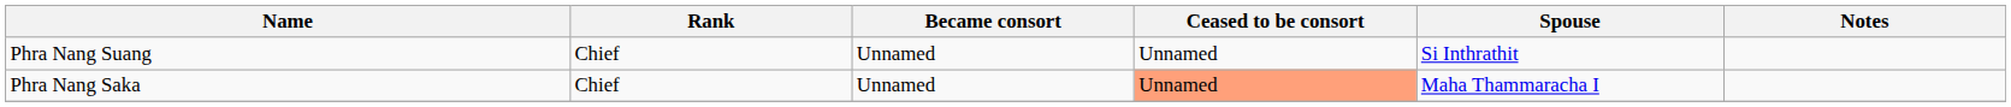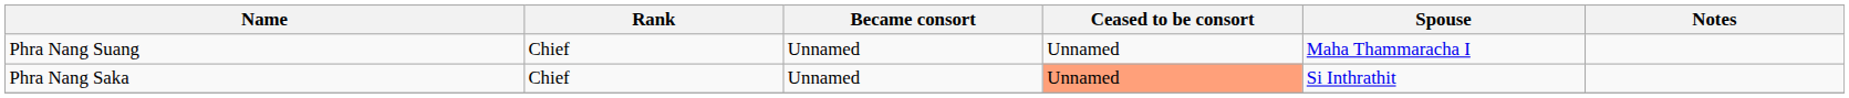Phra Nang Suang | Spouse: Si Inthrathit -> Maha Thammaracha I
Phra Nang Saka | Spouse: Maha Thammaracha I -> Si Inthrathit
